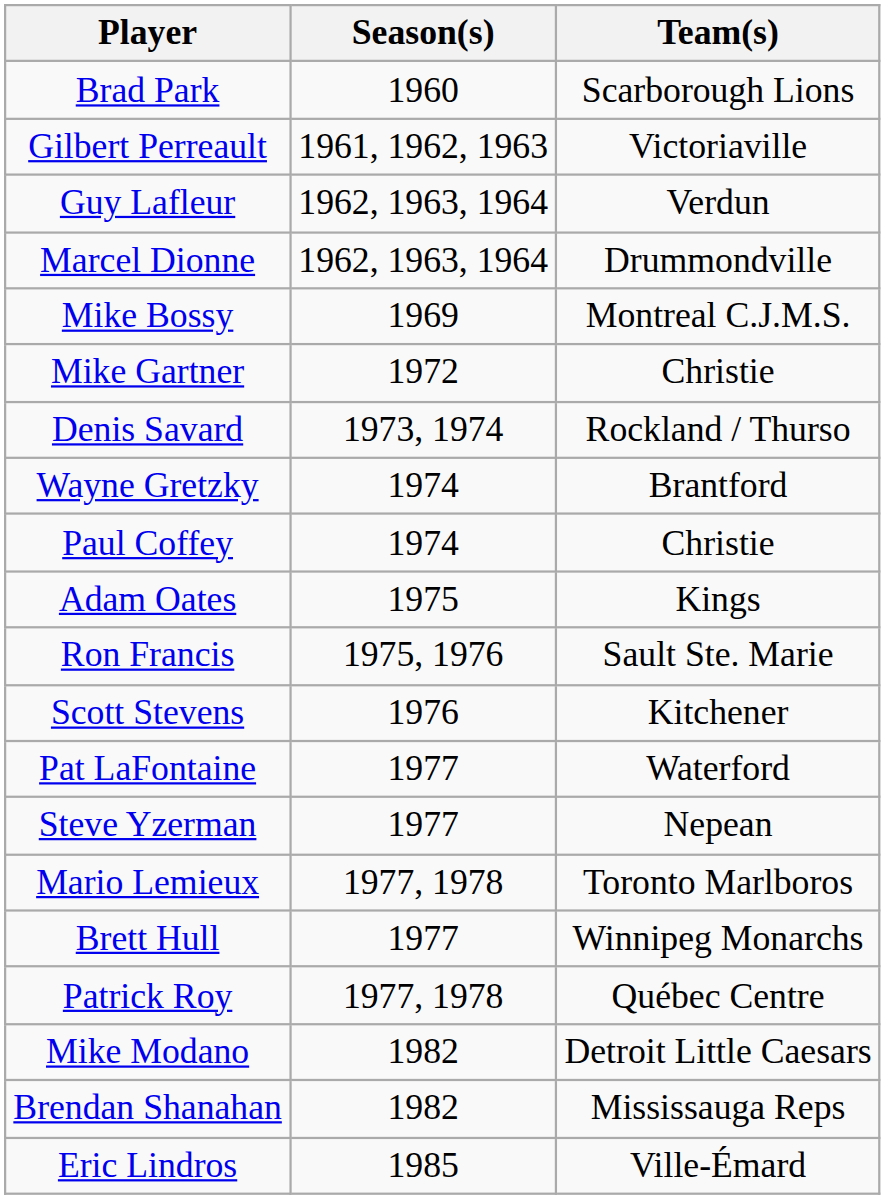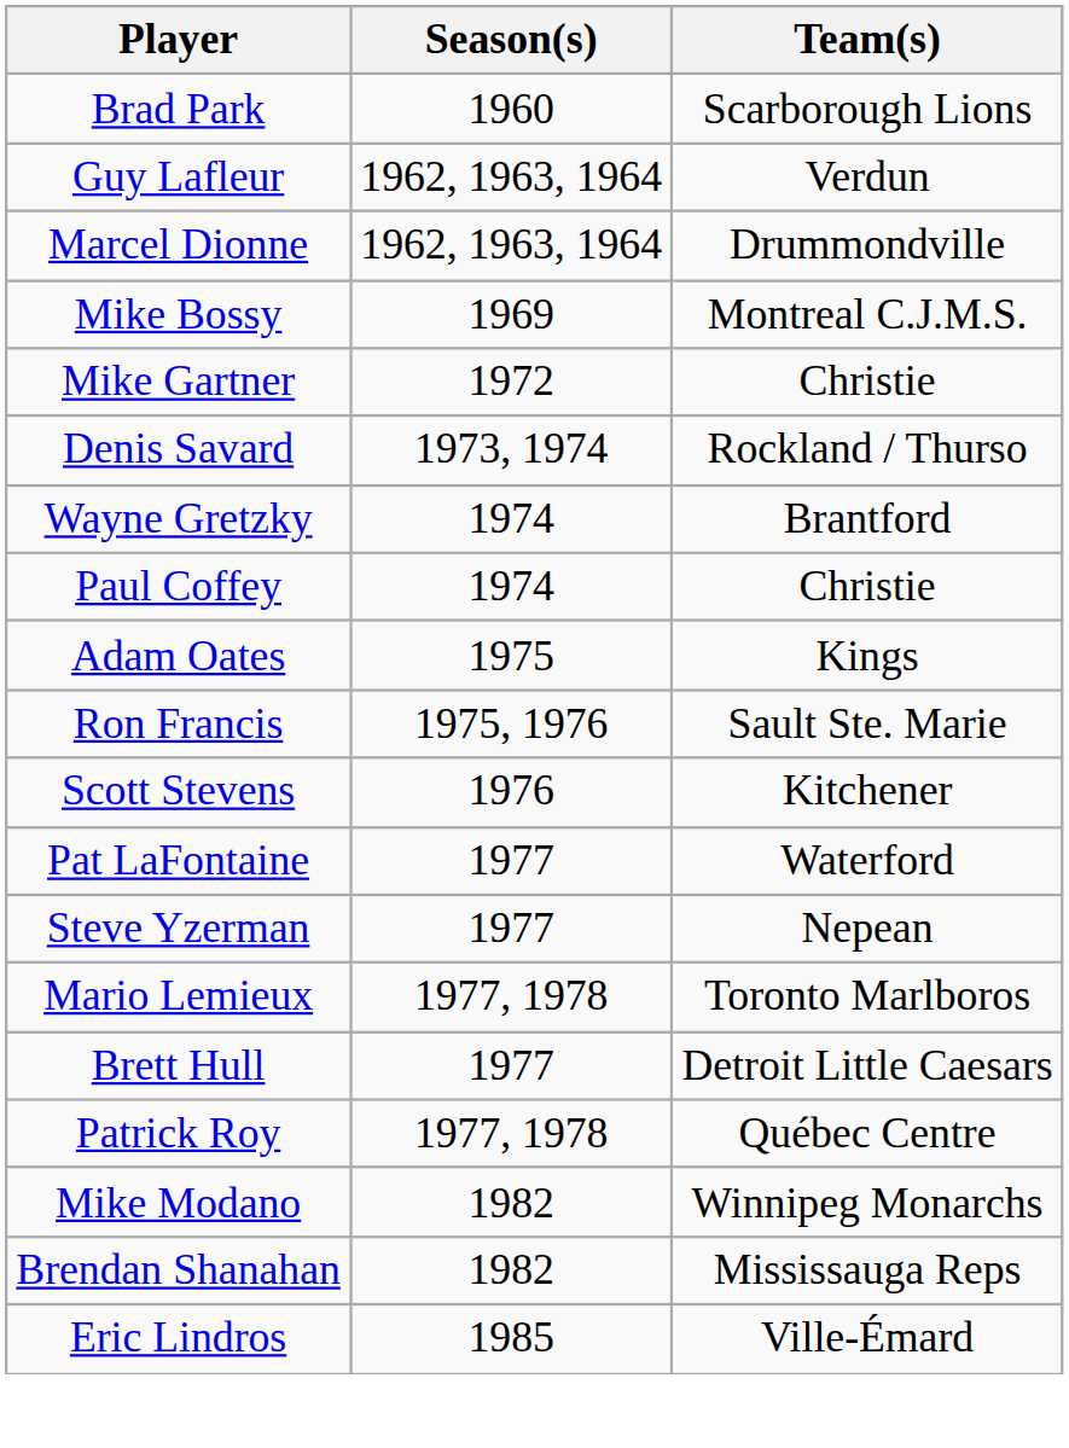- row: Gilbert Perreault | 1961, 1962, 1963 | Victoriaville
Brett Hull | Team(s): Winnipeg Monarchs -> Detroit Little Caesars
Mike Modano | Team(s): Detroit Little Caesars -> Winnipeg Monarchs
